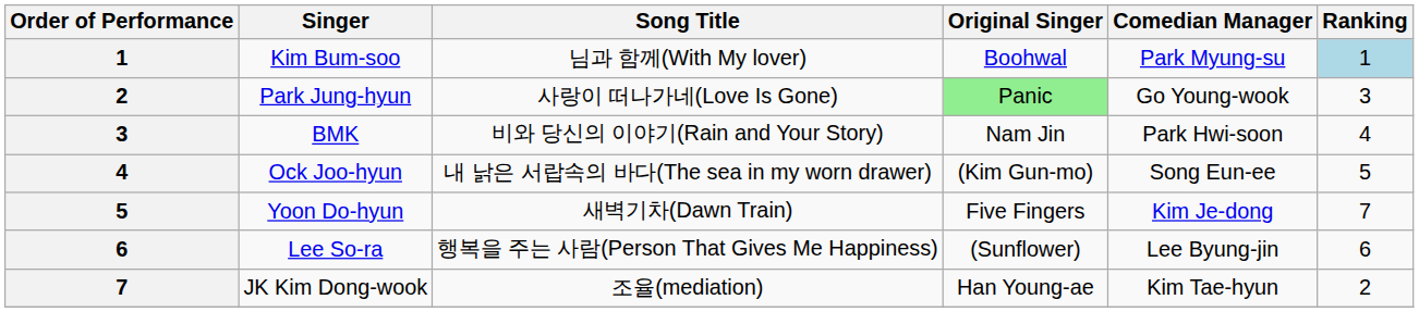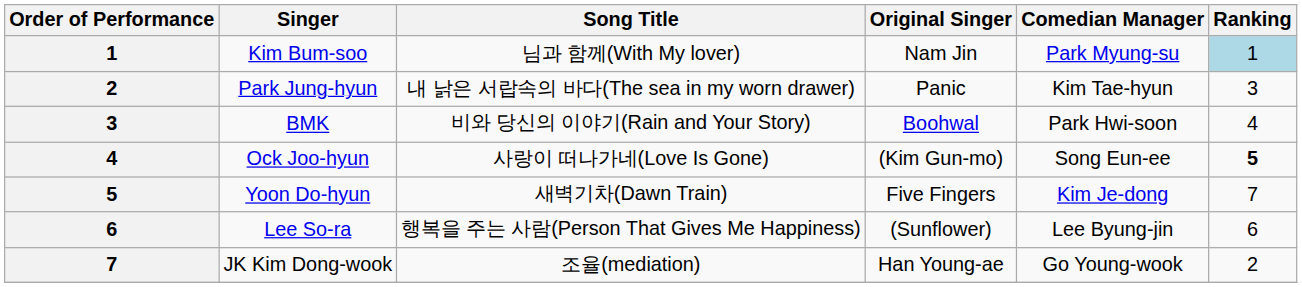Kim Bum-soo | Original Singer: Boohwal -> Nam Jin
Park Jung-hyun | Song Title: 사랑이 떠나가네(Love Is Gone) -> 내 낡은 서랍속의 바다(The sea in my worn drawer)
Park Jung-hyun | Original Singer: lightgreen background -> no background
Park Jung-hyun | Comedian Manager: Go Young-wook -> Kim Tae-hyun
BMK | Original Singer: Nam Jin -> Boohwal
Ock Joo-hyun | Song Title: 내 낡은 서랍속의 바다(The sea in my worn drawer) -> 사랑이 떠나가네(Love Is Gone)
Ock Joo-hyun | Ranking: normal -> bold
JK Kim Dong-wook | Comedian Manager: Kim Tae-hyun -> Go Young-wook
